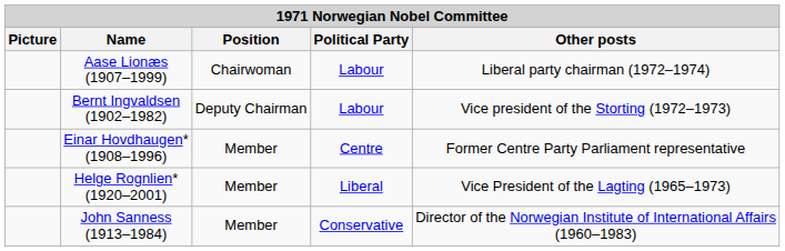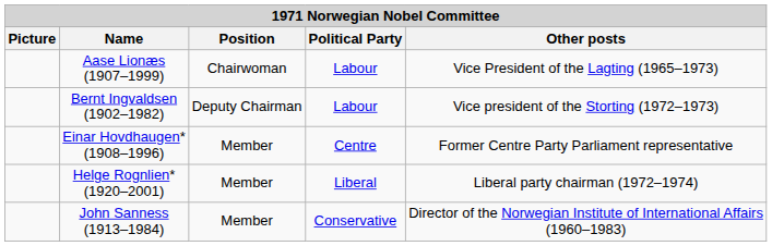Aase Lionæs (1907–1999) | Other posts: Liberal party chairman (1972–1974) -> Vice President of the Lagting (1965–1973)
Helge Rognlien* (1920–2001) | Other posts: Vice President of the Lagting (1965–1973) -> Liberal party chairman (1972–1974)
